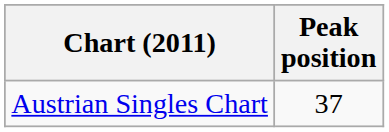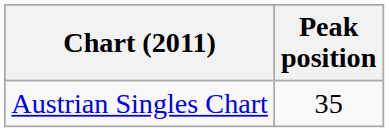Austrian Singles Chart | Peak position: 37 -> 35
